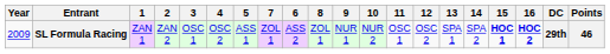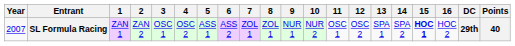columns swapped: 6 <-> 7
SL Formula Racing | Year: 2009 -> 2007
SL Formula Racing | 16: bold -> normal
SL Formula Racing | Points: 46 -> 40
